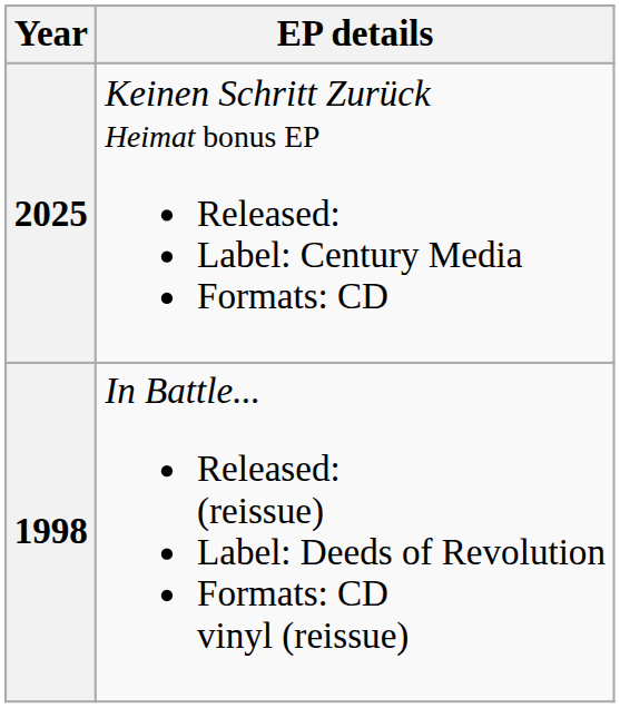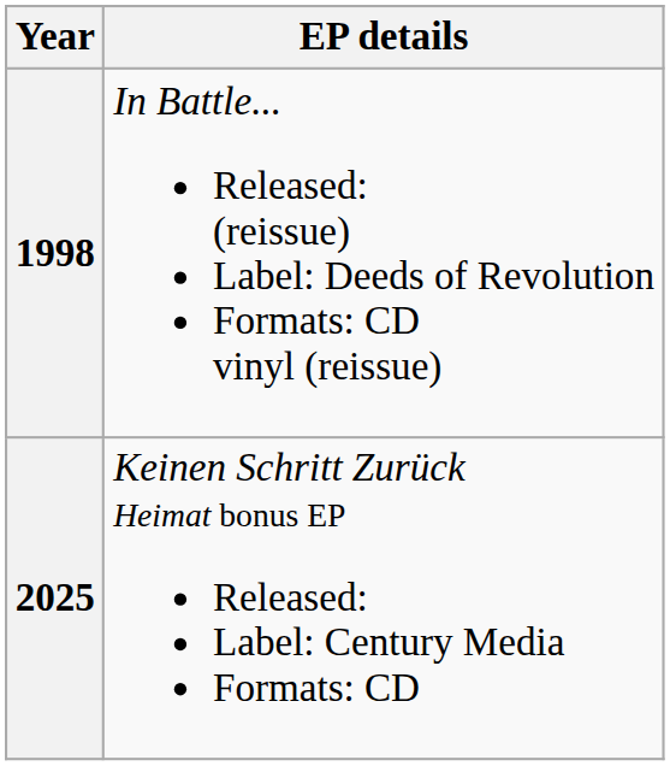rows swapped: 1998 <-> 2025
